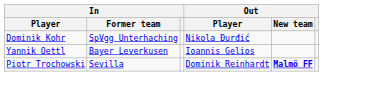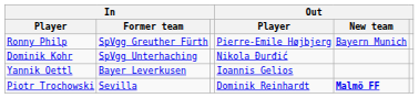+ row: Ronny Philp | SpVgg Greuther Fürth | Pierre-Emile Højbjerg | Bayern Munich
